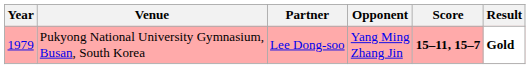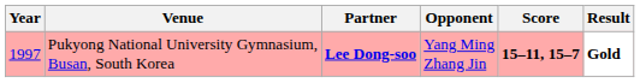Pukyong National University Gymnasium, Busan, South Korea | Year: 1979 -> 1997
Pukyong National University Gymnasium, Busan, South Korea | Partner: normal -> bold
